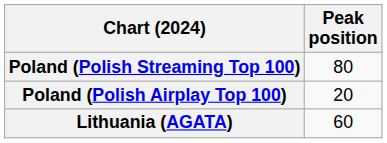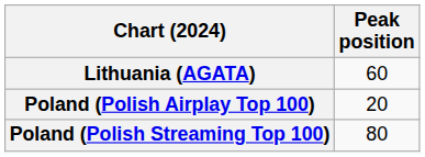rows swapped: Lithuania (AGATA) <-> Poland (Polish Streaming Top 100)
